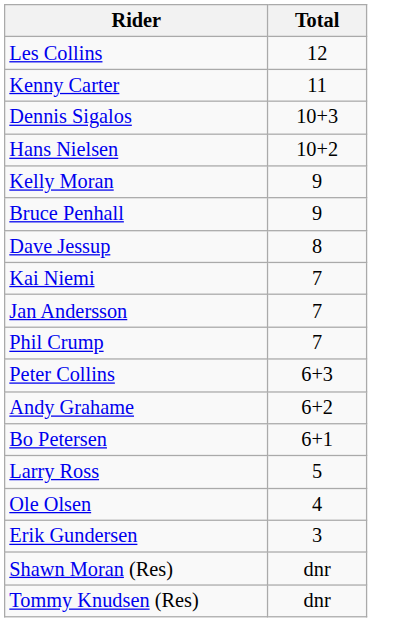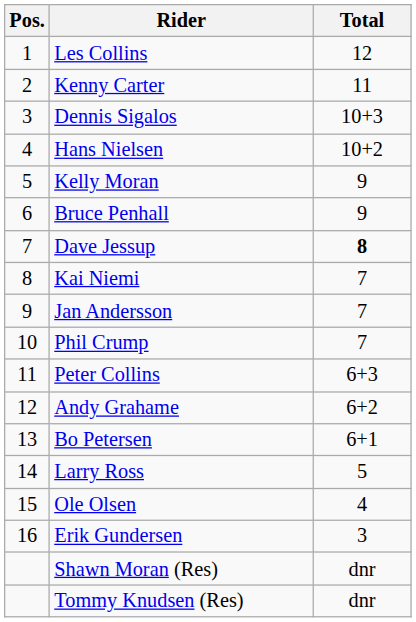+ column: Pos. | 1 | 2 | 3 | 4 | 5 | 6 | 7 | 8 | 9 | 10 | 11 | 12 | 13 | 14 | 15 | 16
Dave Jessup | Total: normal -> bold
